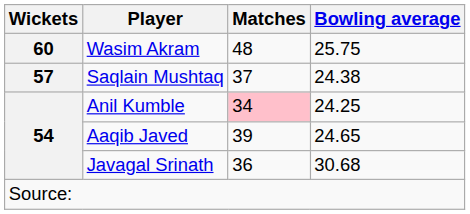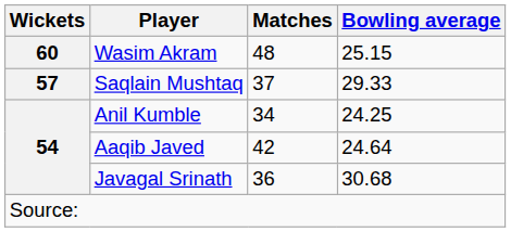Wasim Akram | Bowling average: 25.75 -> 25.15
Saqlain Mushtaq | Bowling average: 24.38 -> 29.33
Anil Kumble | Matches: pink background -> no background
Aaqib Javed | Matches: 39 -> 42
Aaqib Javed | Bowling average: 24.65 -> 24.64
